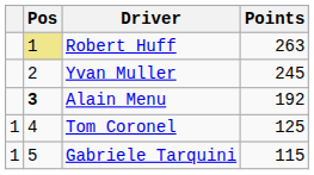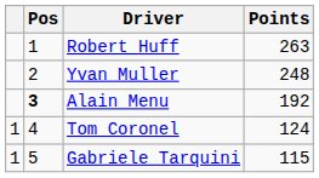Robert Huff | Pos: khaki background -> no background
Yvan Muller | Points: 245 -> 248
Tom Coronel | Points: 125 -> 124
